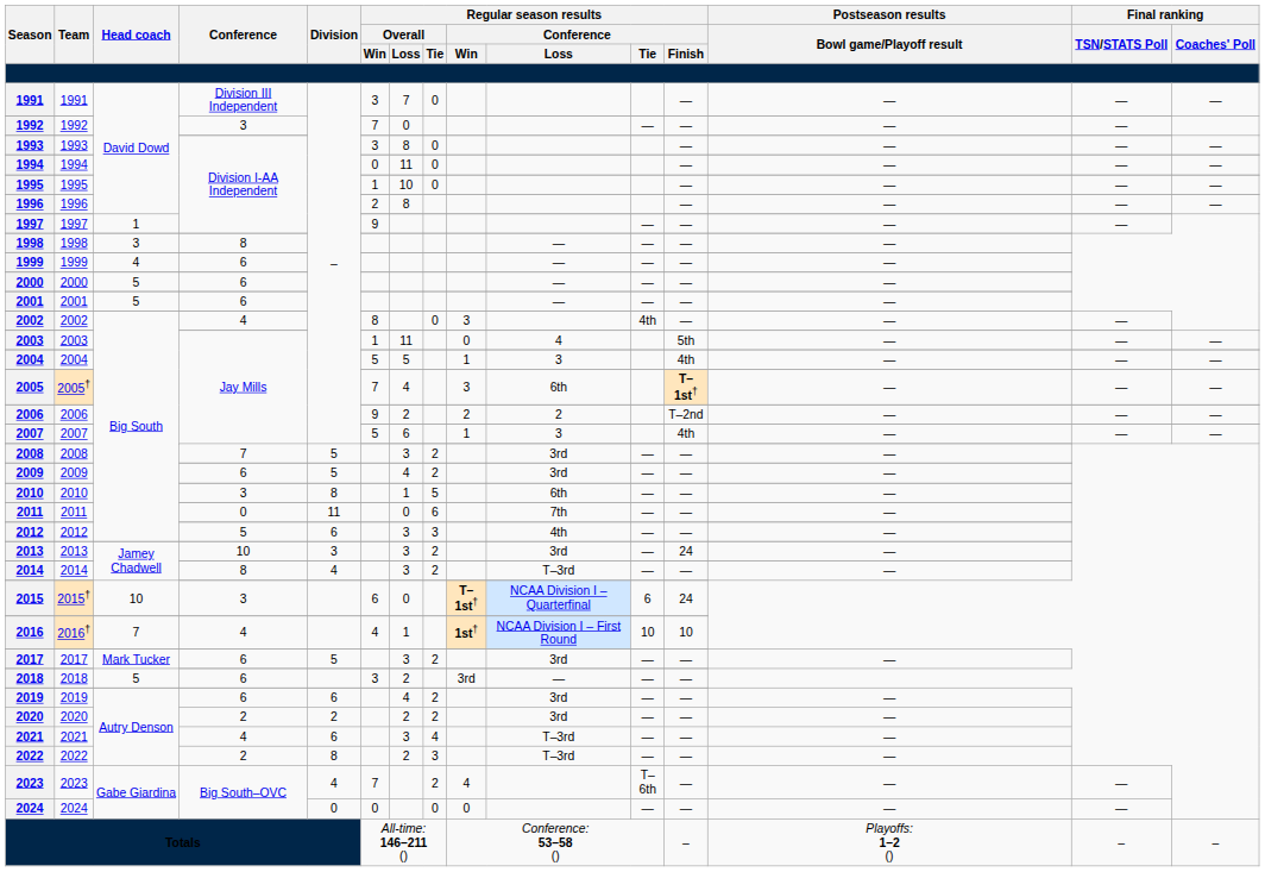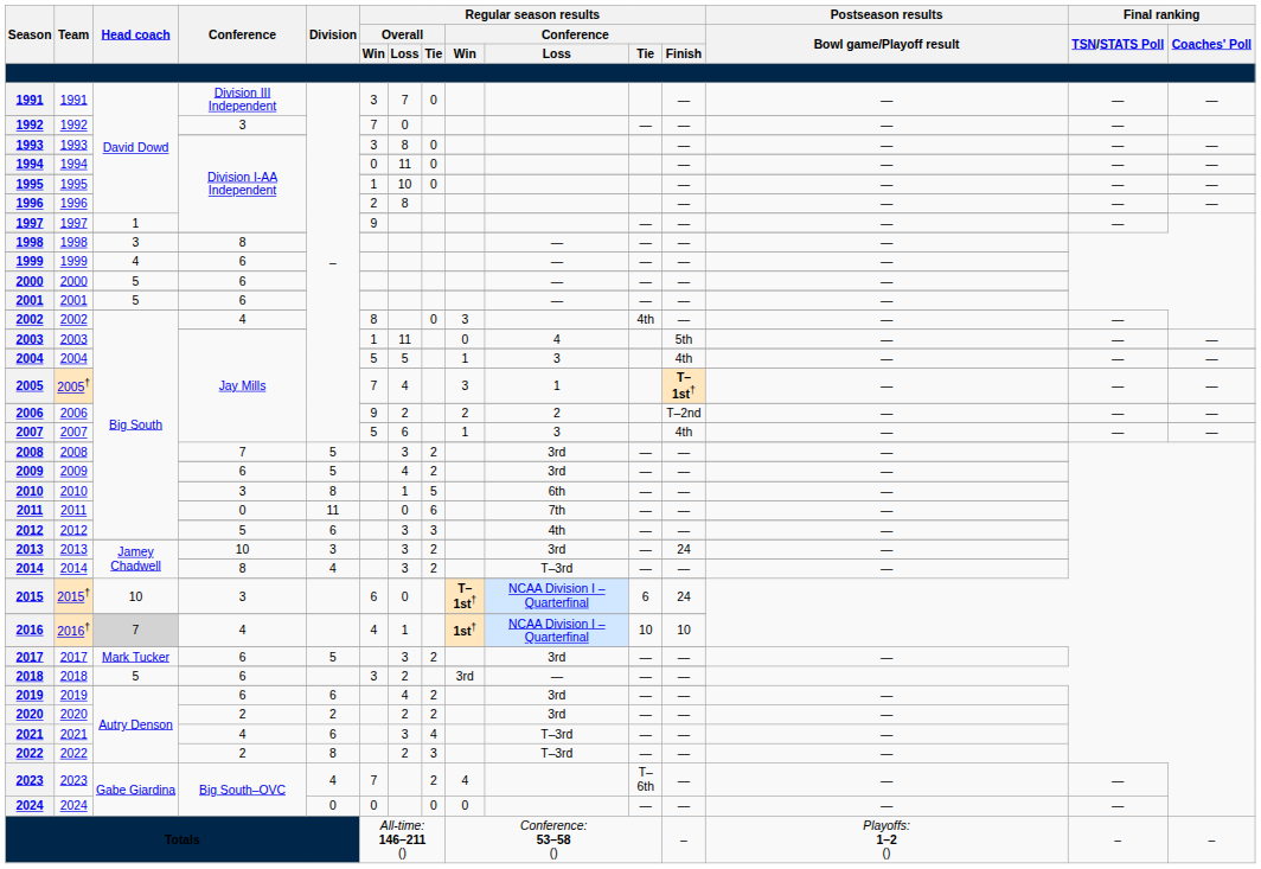2005 | Regular season results / Conference / Loss: 6th -> 1
2016 | Head coach: no background -> lightgrey background
2016 | Regular season results / Conference / Loss: NCAA Division I – First Round -> NCAA Division I – Quarterfinal
